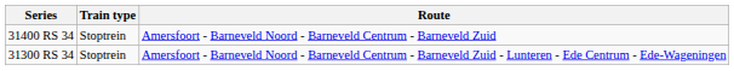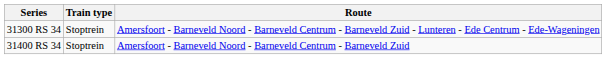rows swapped: 31300 RS 34 <-> 31400 RS 34
